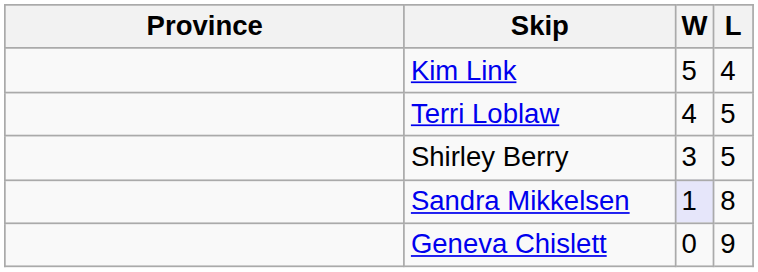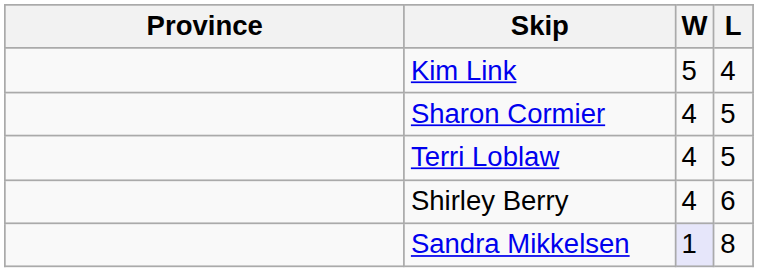+ row: Sharon Cormier | 4 | 5
Shirley Berry | W: 3 -> 4
Shirley Berry | L: 5 -> 6
- row: Geneva Chislett | 0 | 9
